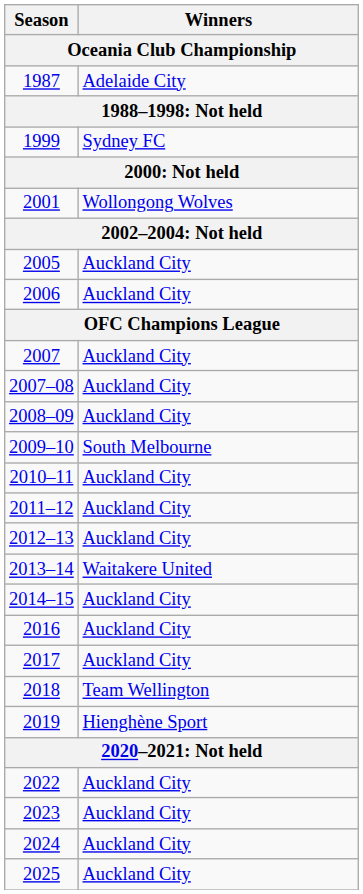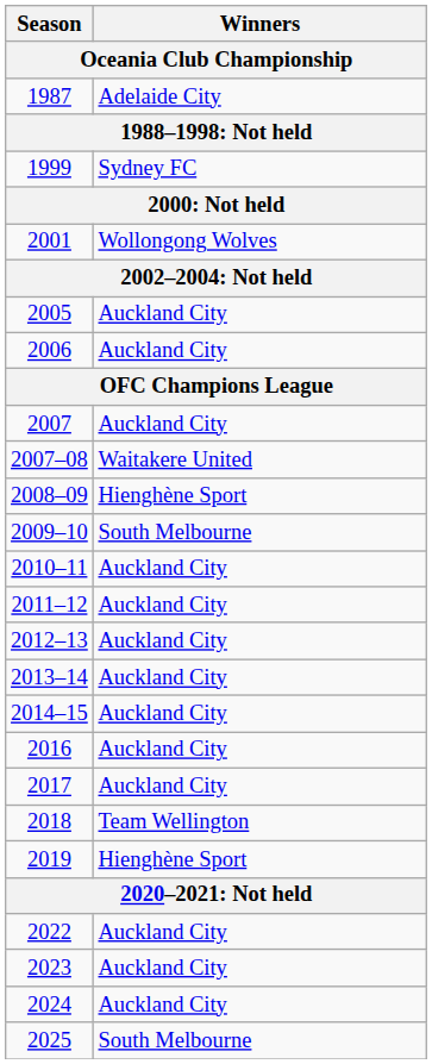2007–08 | Winners: Auckland City -> Waitakere United
2008–09 | Winners: Auckland City -> Hienghène Sport
2013–14 | Winners: Waitakere United -> Auckland City
2025 | Winners: Auckland City -> South Melbourne
